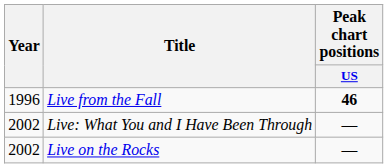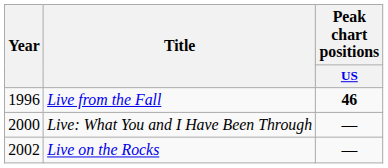Live: What You and I Have Been Through | Year: 2002 -> 2000
